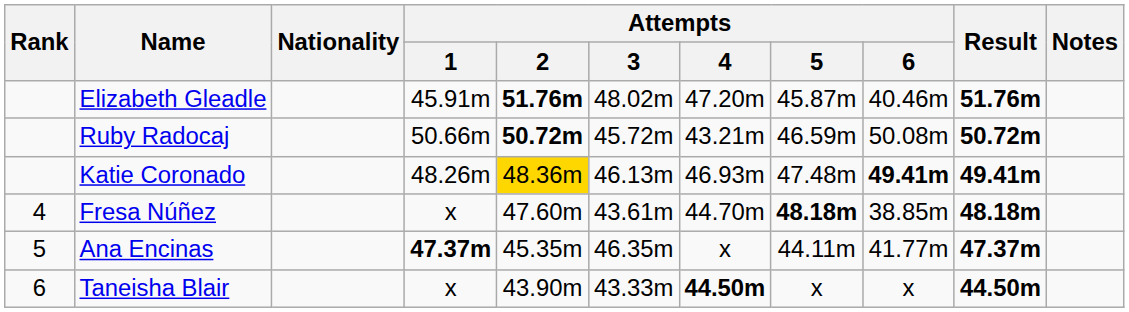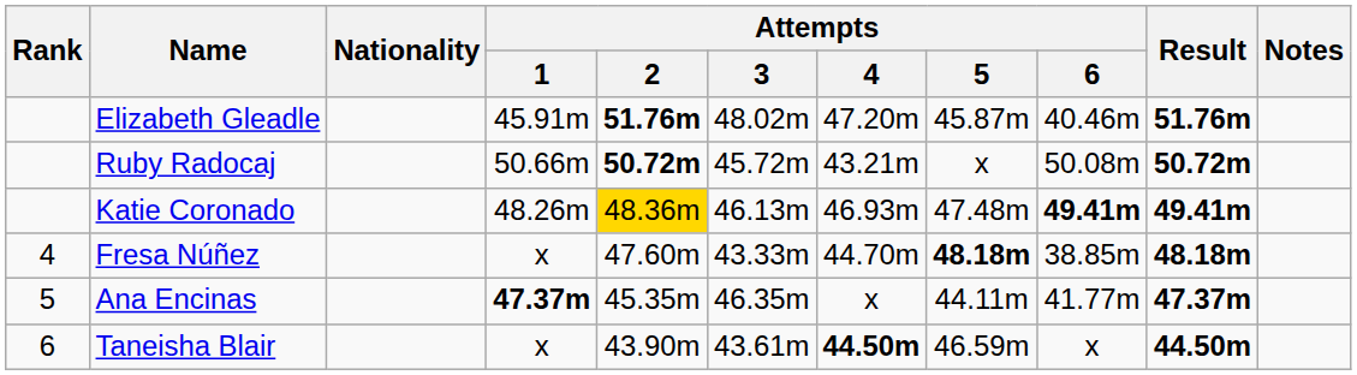Ruby Radocaj | Attempts / 5: 46.59m -> x
Fresa Núñez | Attempts / 3: 43.61m -> 43.33m
Taneisha Blair | Attempts / 3: 43.33m -> 43.61m
Taneisha Blair | Attempts / 5: x -> 46.59m
